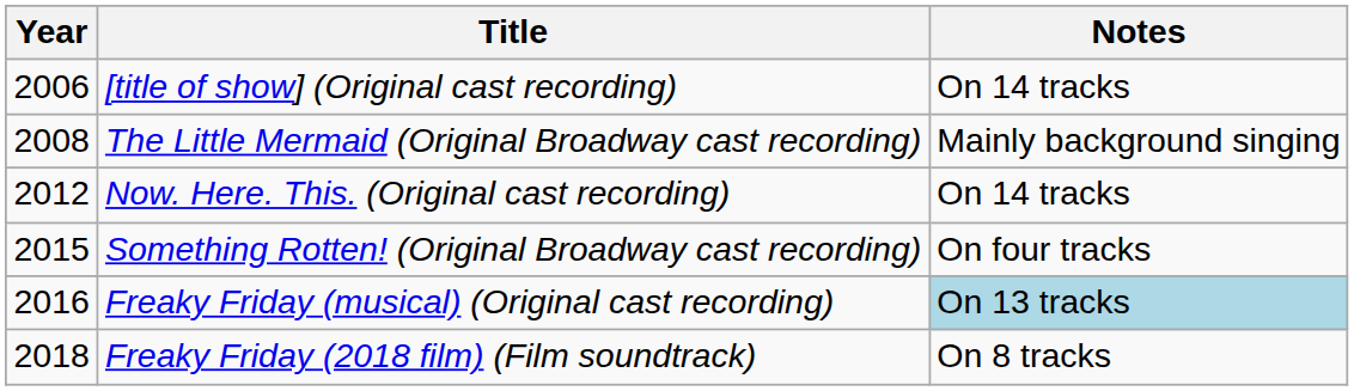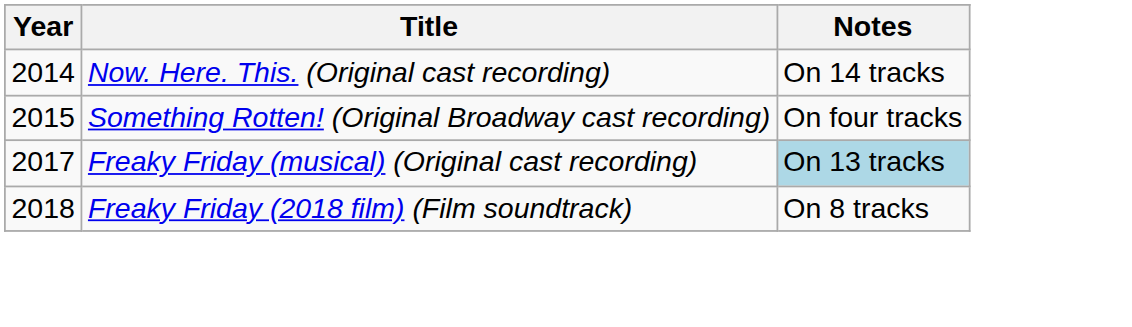- row: 2006 | [title of show] (Original cast recording) | On 14 tracks
- row: 2008 | The Little Mermaid (Original Broadway cast recording) | Mainly background singing
Now. Here. This. (Original cast recording) | Year: 2012 -> 2014
Freaky Friday (musical) (Original cast recording) | Year: 2016 -> 2017
